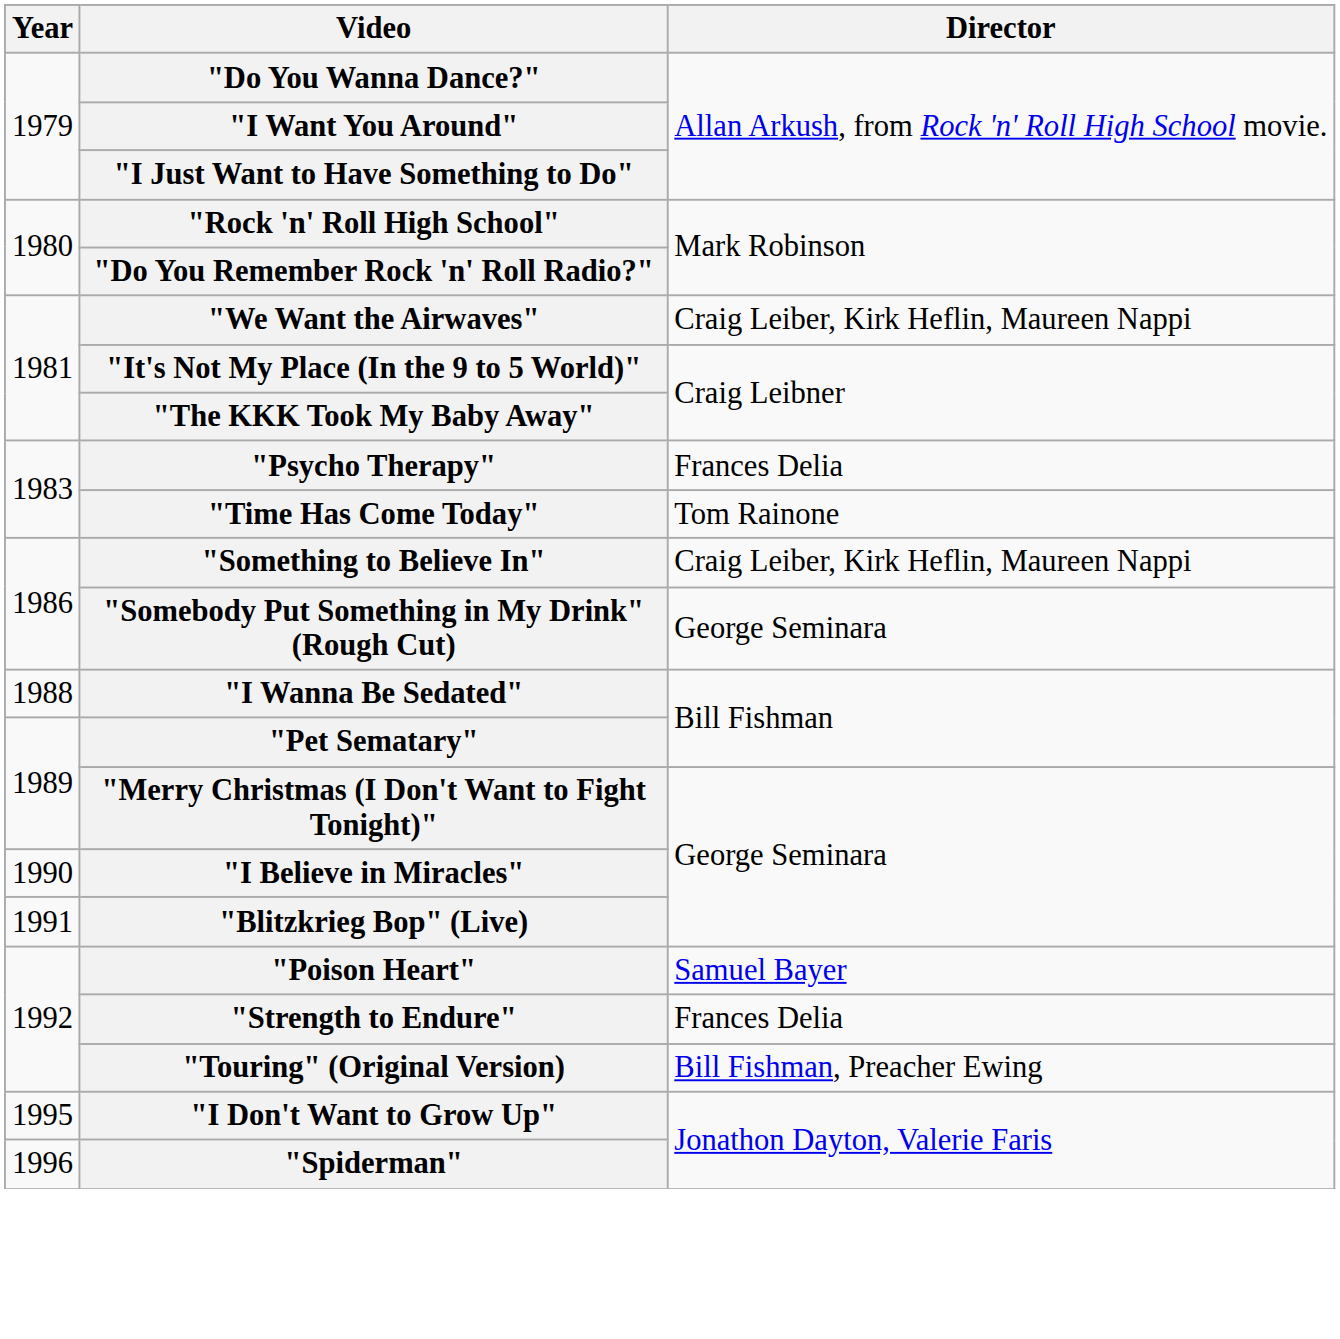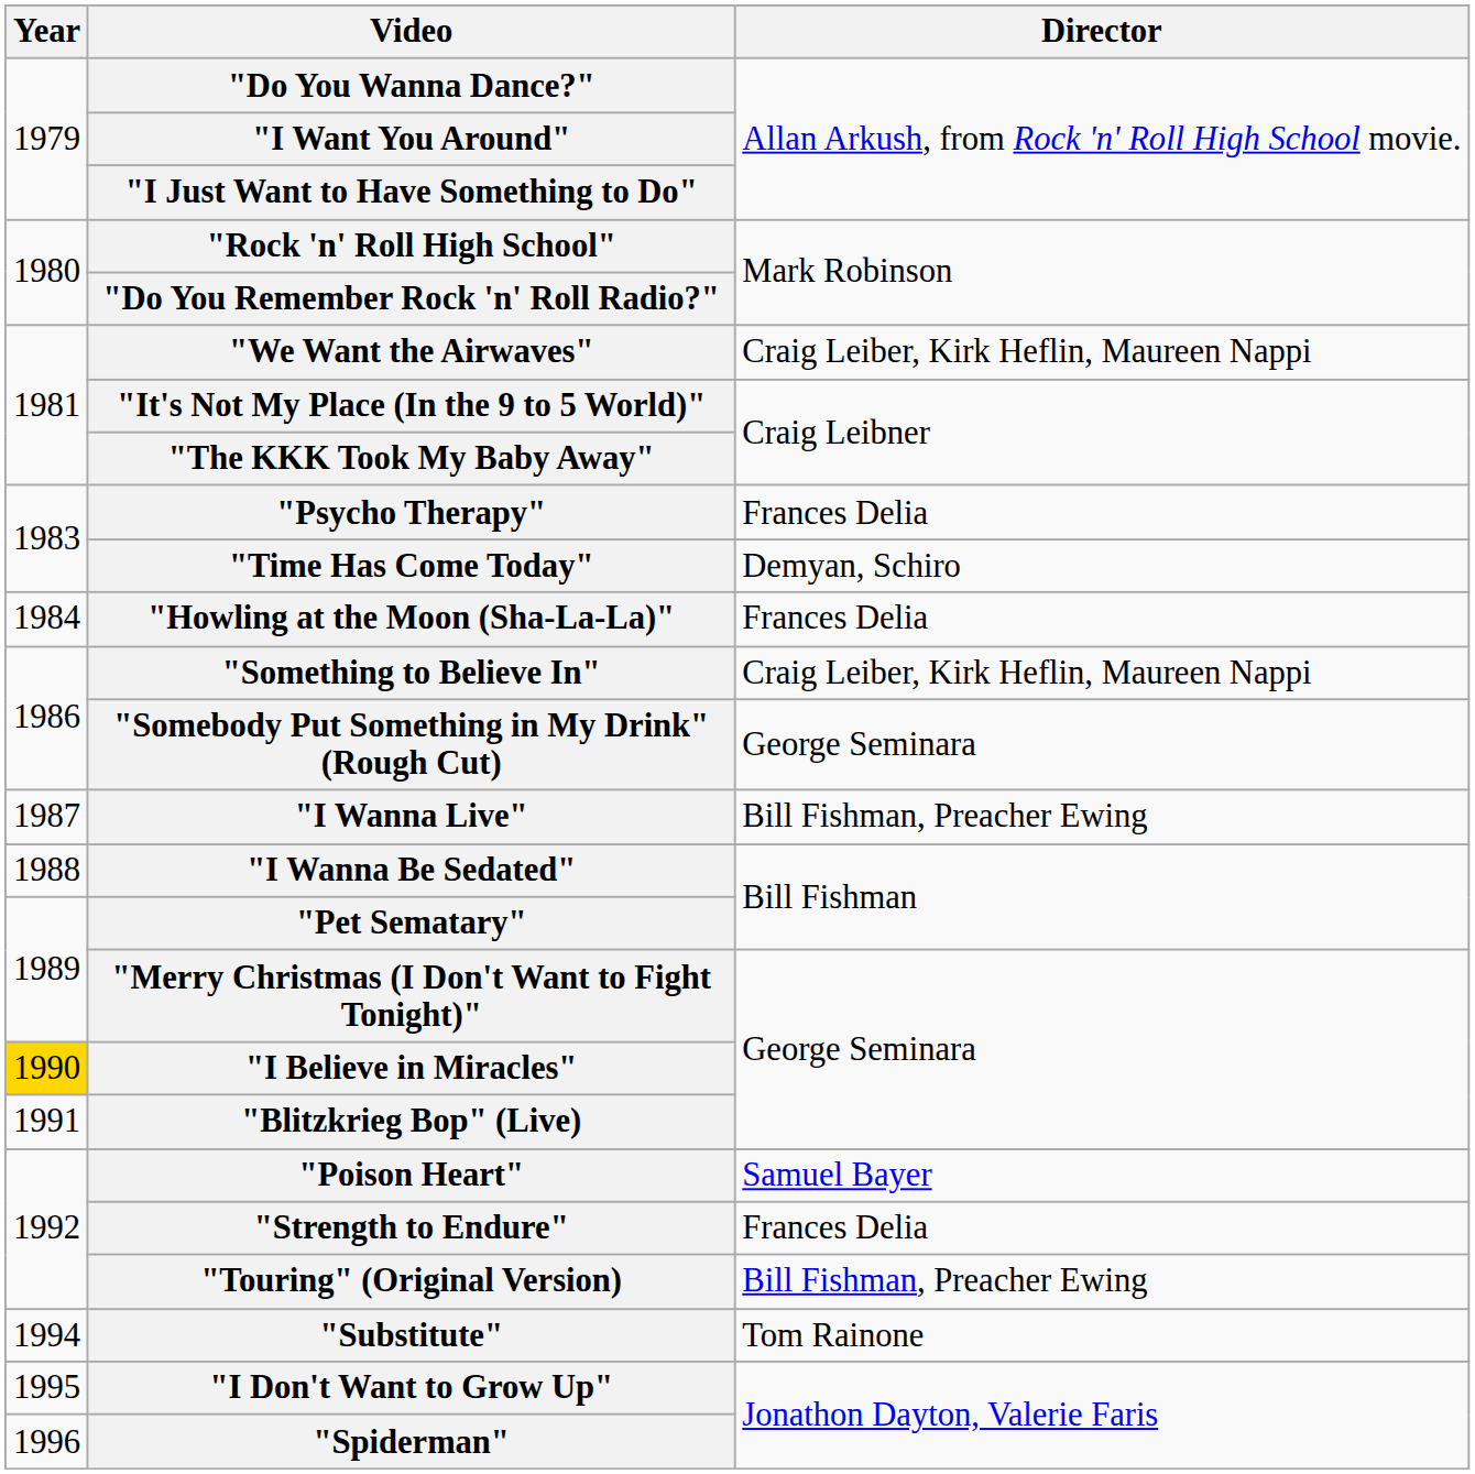"Time Has Come Today" | Director: Tom Rainone -> Demyan, Schiro
+ row: 1984 | "Howling at the Moon (Sha-La-La)" | Frances Delia
+ row: 1987 | "I Wanna Live" | Bill Fishman, Preacher Ewing
"I Believe in Miracles" | Year: no background -> gold background
+ row: 1994 | "Substitute" | Tom Rainone
